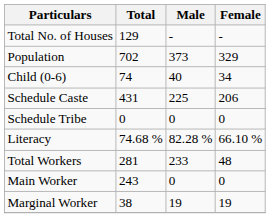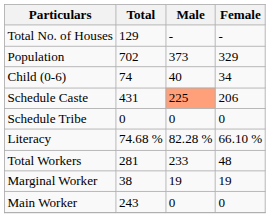Schedule Caste | Male: no background -> lightsalmon background
rows swapped: Main Worker <-> Marginal Worker
